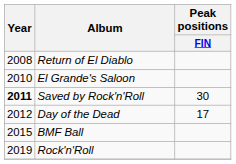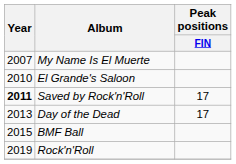+ row: 2007 | My Name Is El Muerte
- row: 2008 | Return of El Diablo
Saved by Rock'n'Roll | Peak positions / FIN: 30 -> 17
Day of the Dead | Year: 2012 -> 2013
